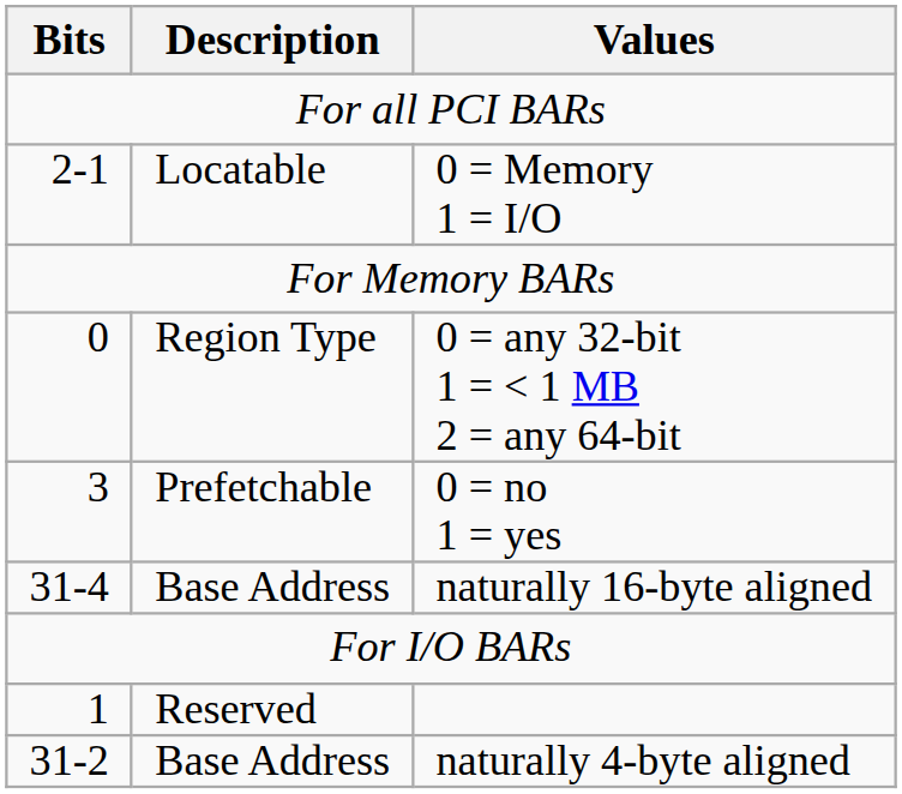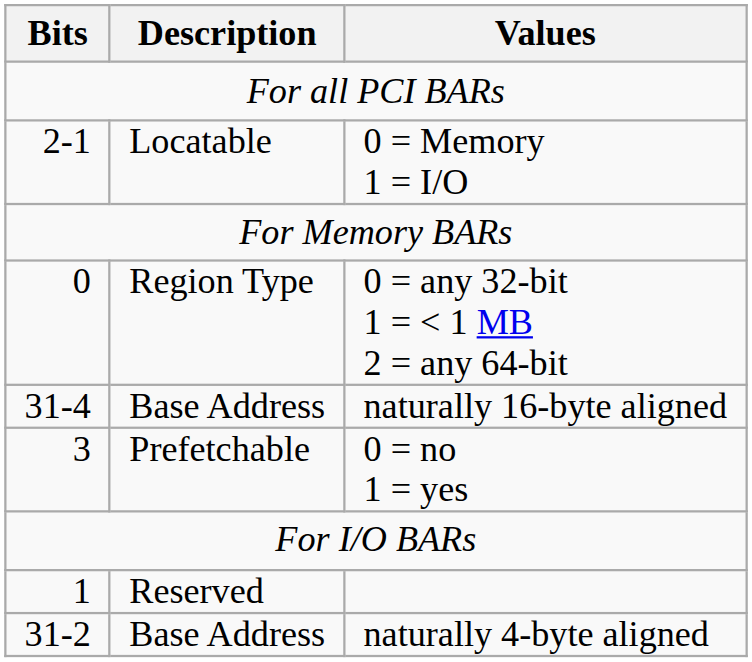rows swapped: 0 = no 1 = yes <-> naturally 16-byte aligned
